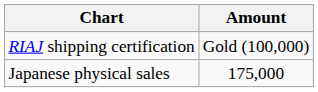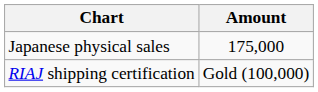rows swapped: Japanese physical sales <-> RIAJ shipping certification
